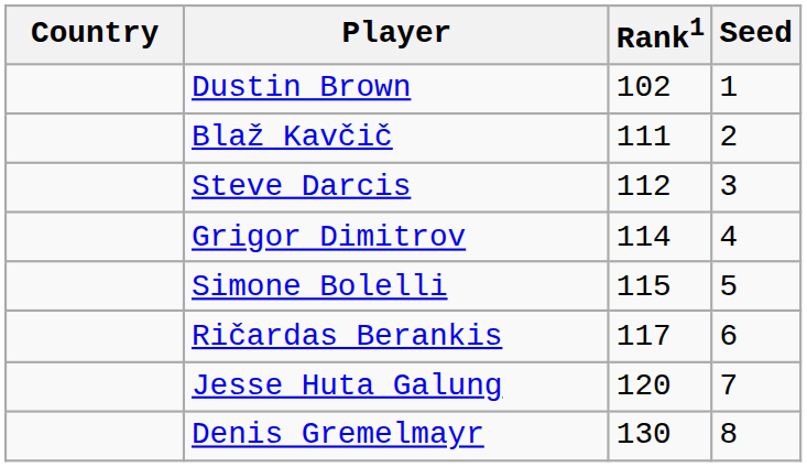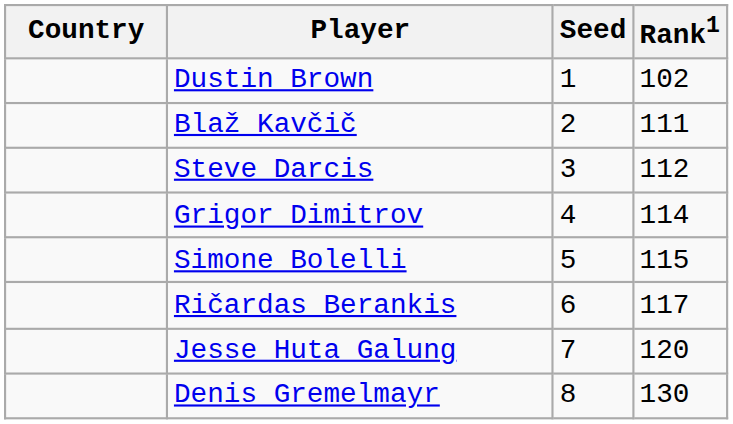columns swapped: Rank1 <-> Seed
